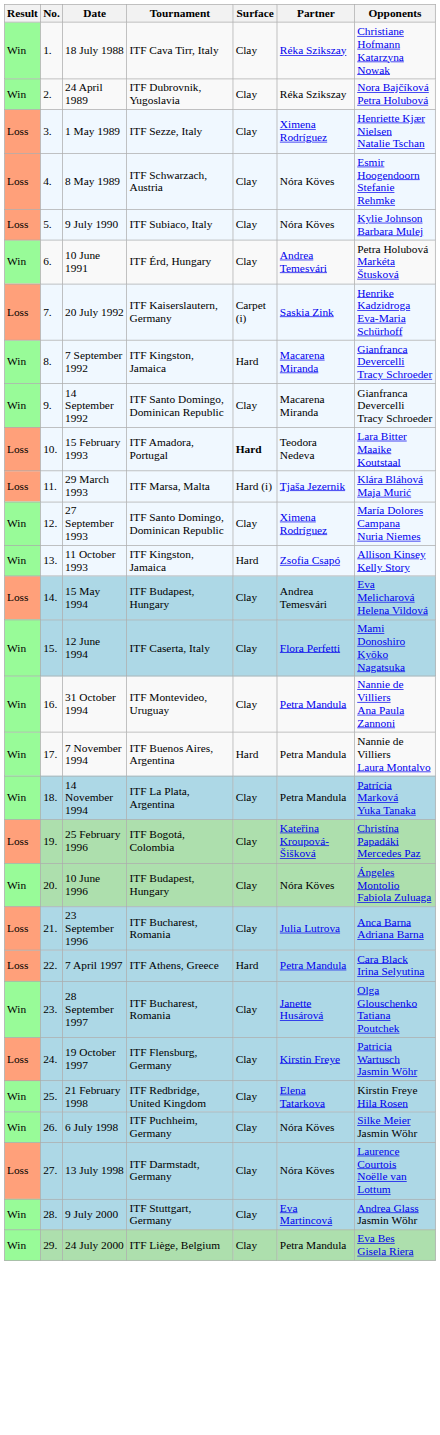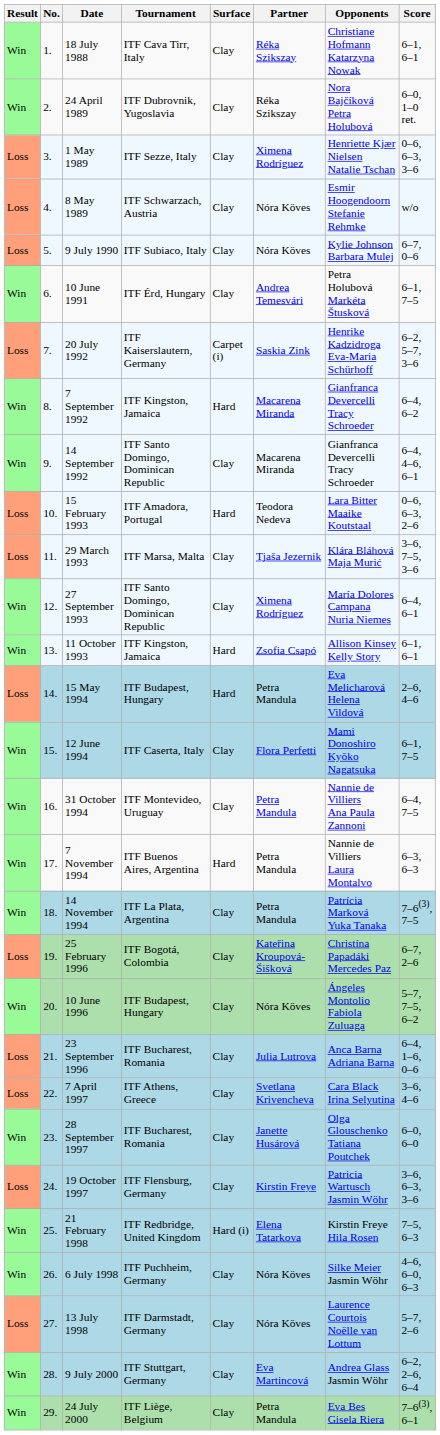+ column: Score | 6–1, 6–1 | 6–0, 1–0 ret. | 0–6, 6–3, 3–6 | w/o | 6–7, 0–6 | 6–1, 7–5 | 6–2, 5–7, 3–6 | 6–4, 6–2 | 6–4, 4–6, 6–1 | 0–6, 6–3, 2–6 | 3–6, 7–5, 3–6 | 6–4, 6–1 | 6–1, 6–1 | 2–6, 4–6 | 6–1, 7–5 | 6–4, 7–5 | 6–3, 6–3 | 7–6(3), 7–5 | 6–7, 2–6 | 5–7, 7–5, 6–2 | 6–4, 1–6, 0–6 | 3–6, 4–6 | 6–0, 6–0 | 3–6, 6–3, 3–6 | 7–5, 6–3 | 4–6, 6–0, 6–3 | 5–7, 2–6 | 6–2, 2–6, 6–4 | 7–6(3), 6–1
15 February 1993 | Surface: bold -> normal
29 March 1993 | Surface: Hard (i) -> Clay
15 May 1994 | Surface: Clay -> Hard
15 May 1994 | Partner: Andrea Temesvári -> Petra Mandula
7 April 1997 | Surface: Hard -> Clay
7 April 1997 | Partner: Petra Mandula -> Svetlana Krivencheva
21 February 1998 | Surface: Clay -> Hard (i)
